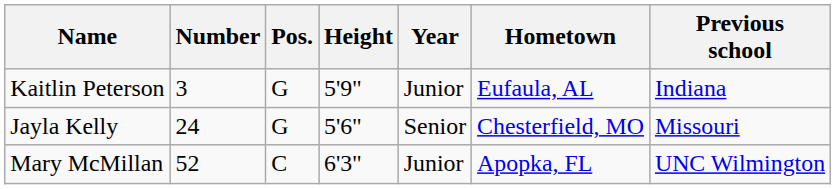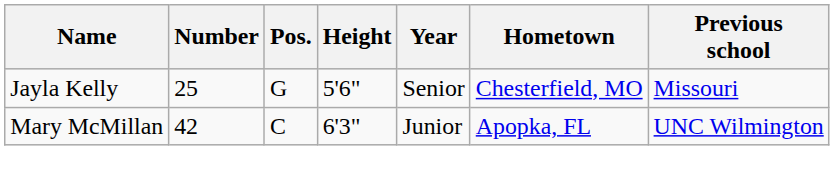- row: Kaitlin Peterson | 3 | G | 5'9" | Junior | Eufaula, AL | Indiana
Jayla Kelly | Number: 24 -> 25
Mary McMillan | Number: 52 -> 42
